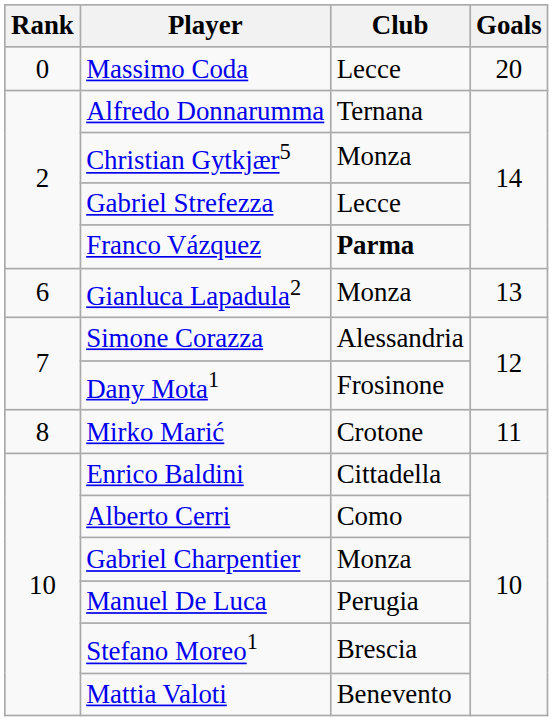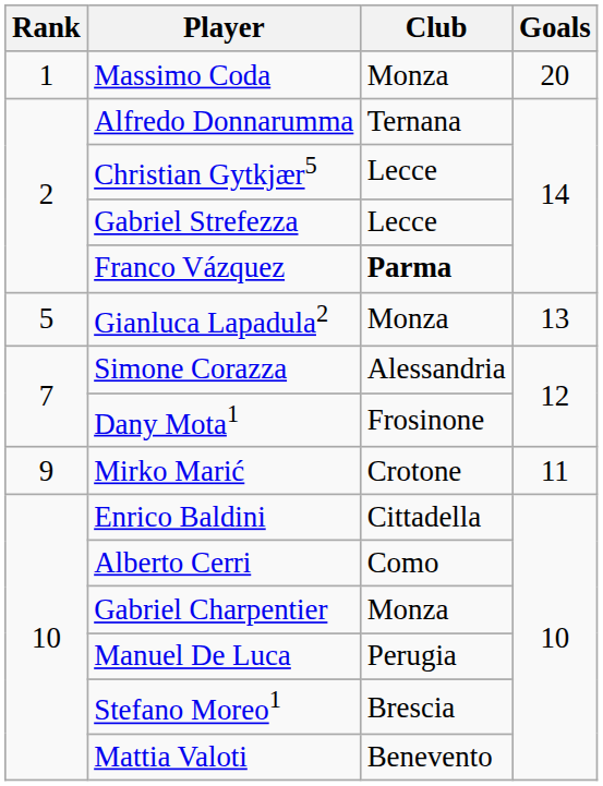Massimo Coda | Rank: 0 -> 1
Massimo Coda | Club: Lecce -> Monza
Christian Gytkjær5 | Club: Monza -> Lecce
Gianluca Lapadula2 | Rank: 6 -> 5
Mirko Marić | Rank: 8 -> 9
